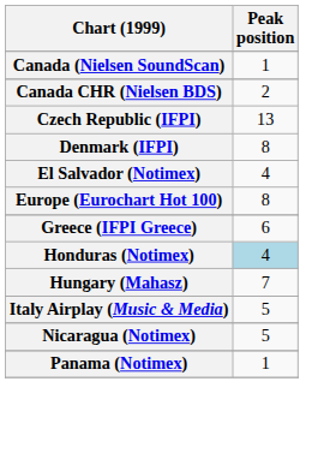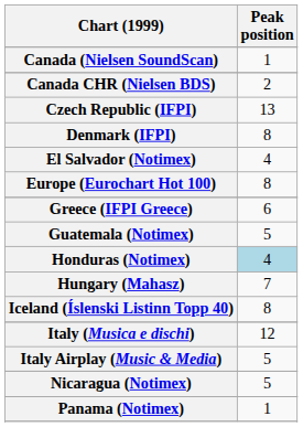+ row: Guatemala (Notimex) | 5
+ row: Iceland (Íslenski Listinn Topp 40) | 8
+ row: Italy (Musica e dischi) | 12
